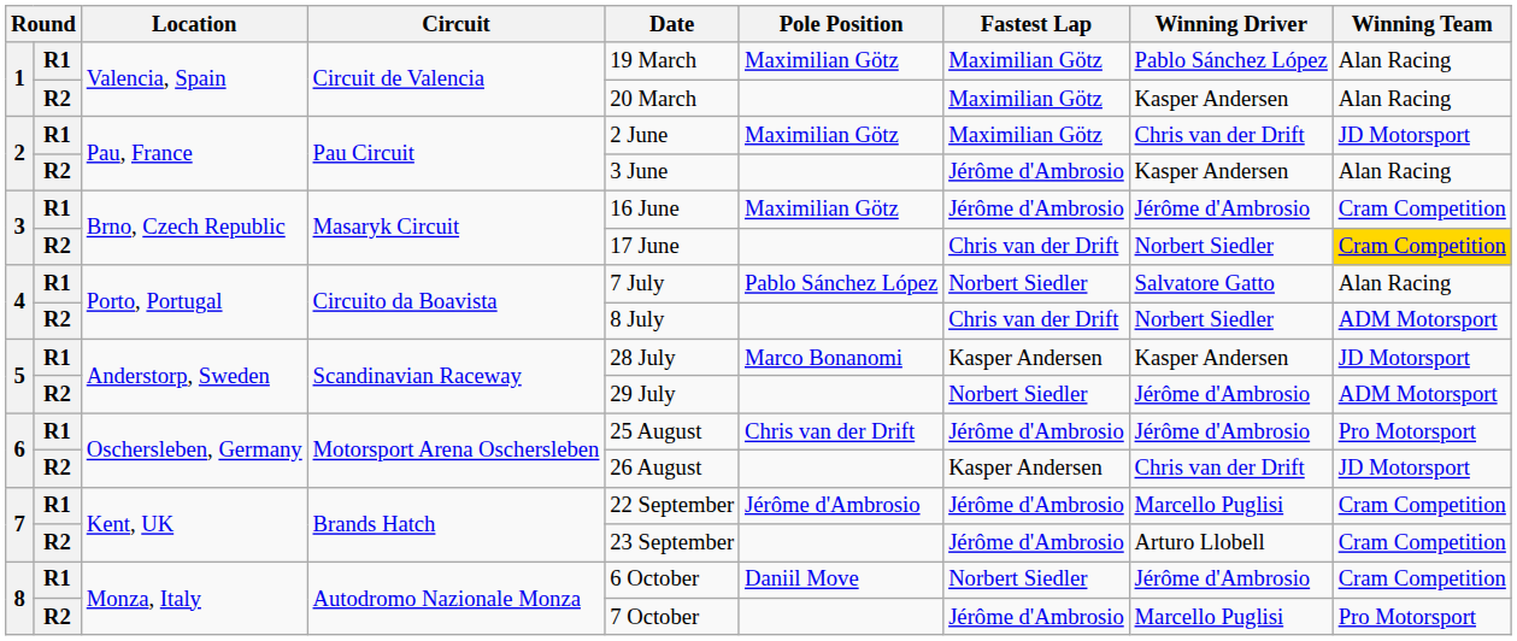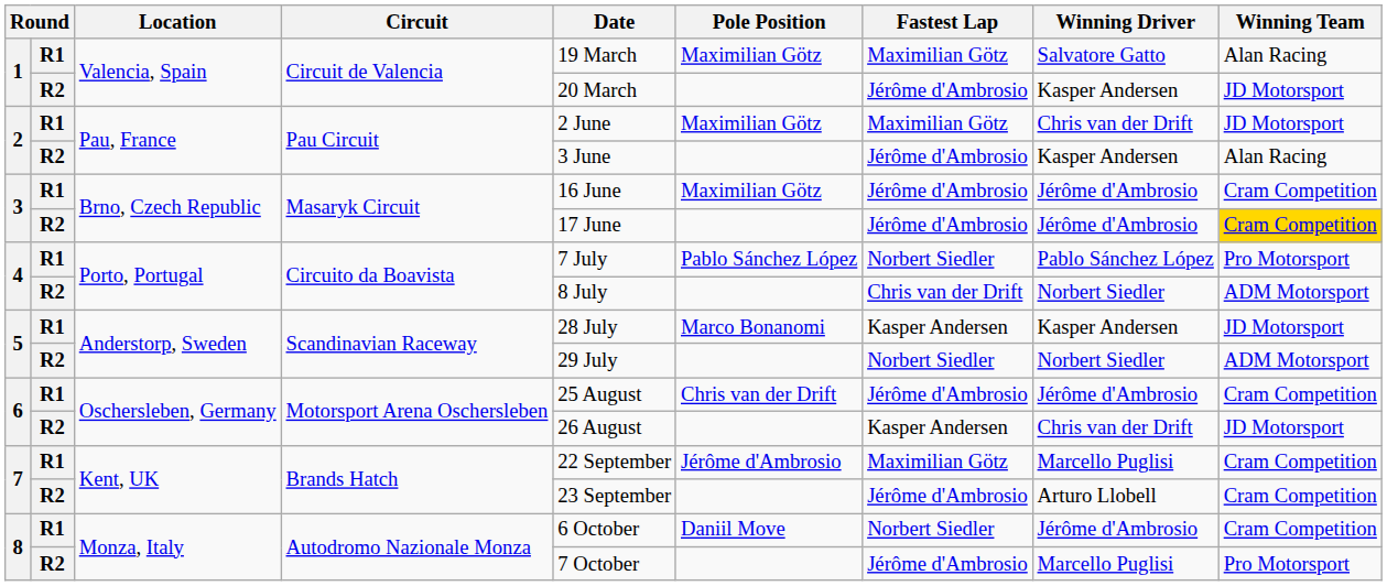1 / R1 | Winning Driver: Pablo Sánchez López -> Salvatore Gatto
1 / R2 | Fastest Lap: Maximilian Götz -> Jérôme d'Ambrosio
1 / R2 | Winning Team: Alan Racing -> JD Motorsport
3 / R2 | Fastest Lap: Chris van der Drift -> Jérôme d'Ambrosio
3 / R2 | Winning Driver: Norbert Siedler -> Jérôme d'Ambrosio
4 / R1 | Winning Driver: Salvatore Gatto -> Pablo Sánchez López
4 / R1 | Winning Team: Alan Racing -> Pro Motorsport
5 / R2 | Winning Driver: Jérôme d'Ambrosio -> Norbert Siedler
6 / R1 | Winning Team: Pro Motorsport -> Cram Competition
7 / R1 | Fastest Lap: Jérôme d'Ambrosio -> Maximilian Götz
